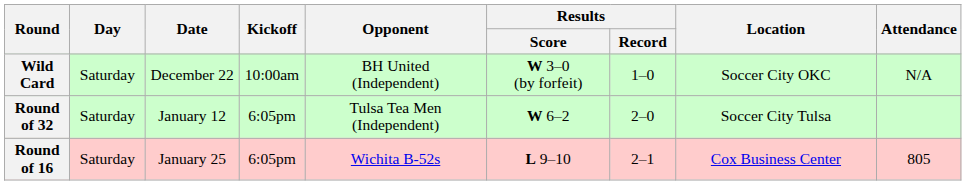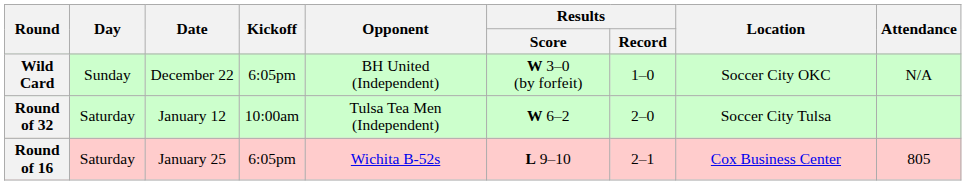Wild Card | Day: Saturday -> Sunday
Wild Card | Kickoff: 10:00am -> 6:05pm
Round of 32 | Kickoff: 6:05pm -> 10:00am
